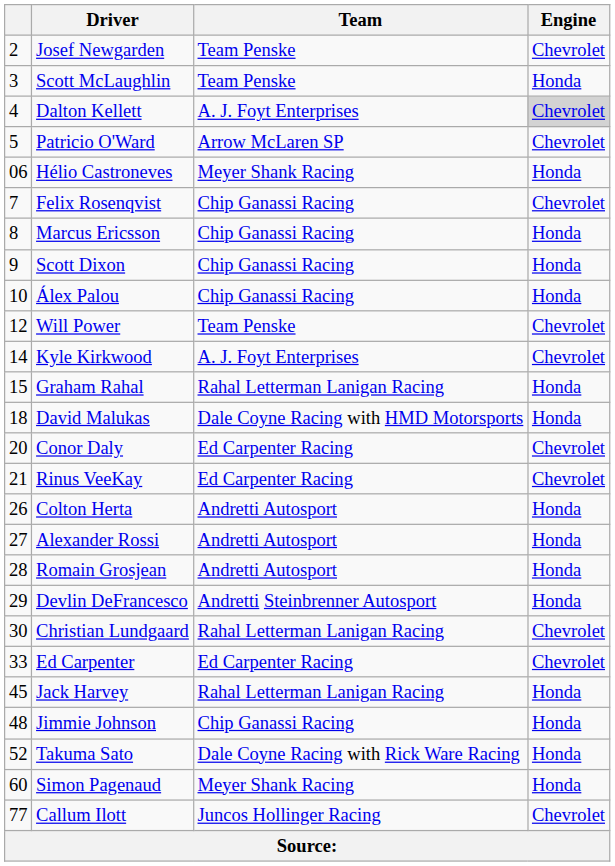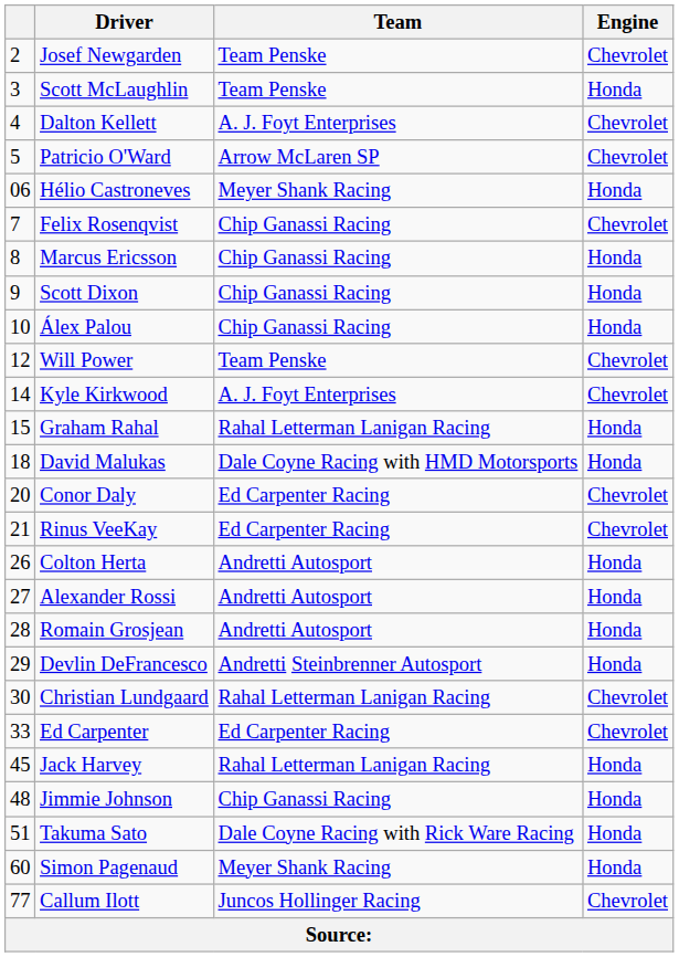Dalton Kellett | Engine: lightgrey background -> no background
Takuma Sato | column 1: 52 -> 51
